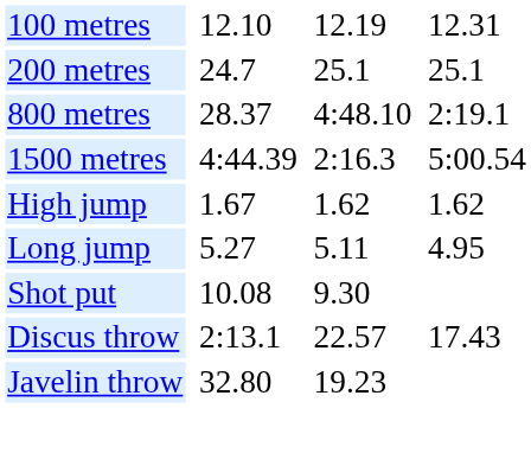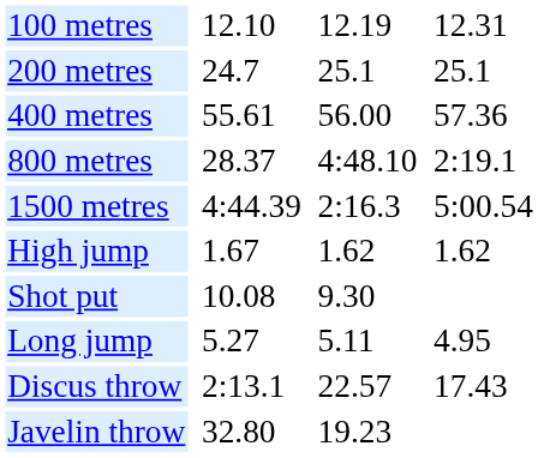+ row: 400 metres | 55.61 | 56.00 | 57.36
rows swapped: Long jump <-> Shot put
